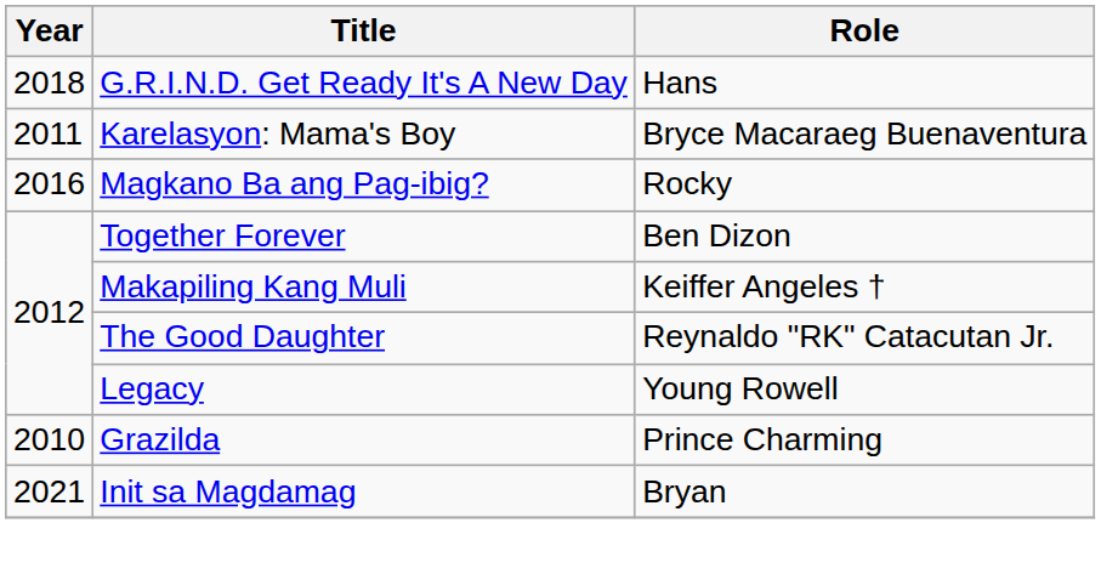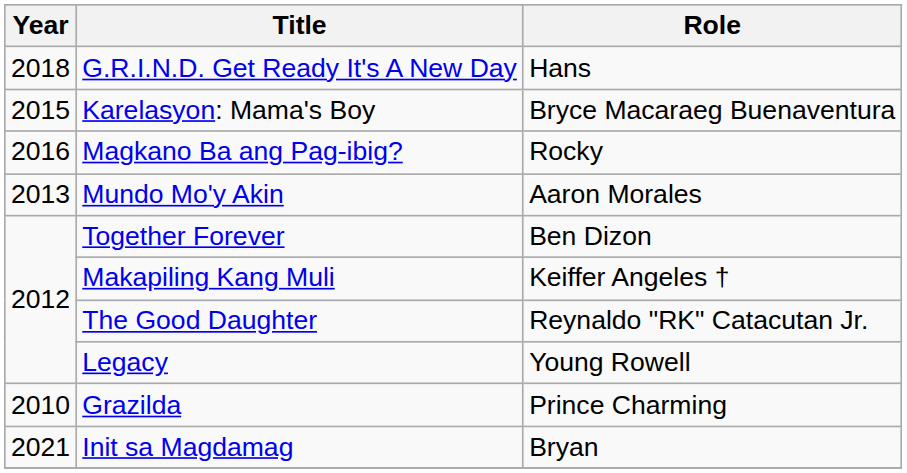Karelasyon: Mama's Boy | Year: 2011 -> 2015
+ row: 2013 | Mundo Mo'y Akin | Aaron Morales
